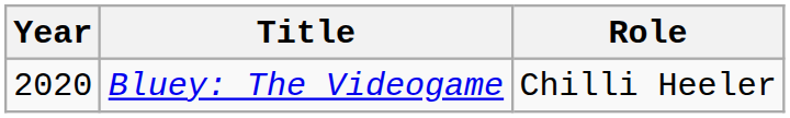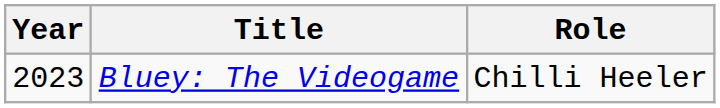Bluey: The Videogame | Year: 2020 -> 2023
